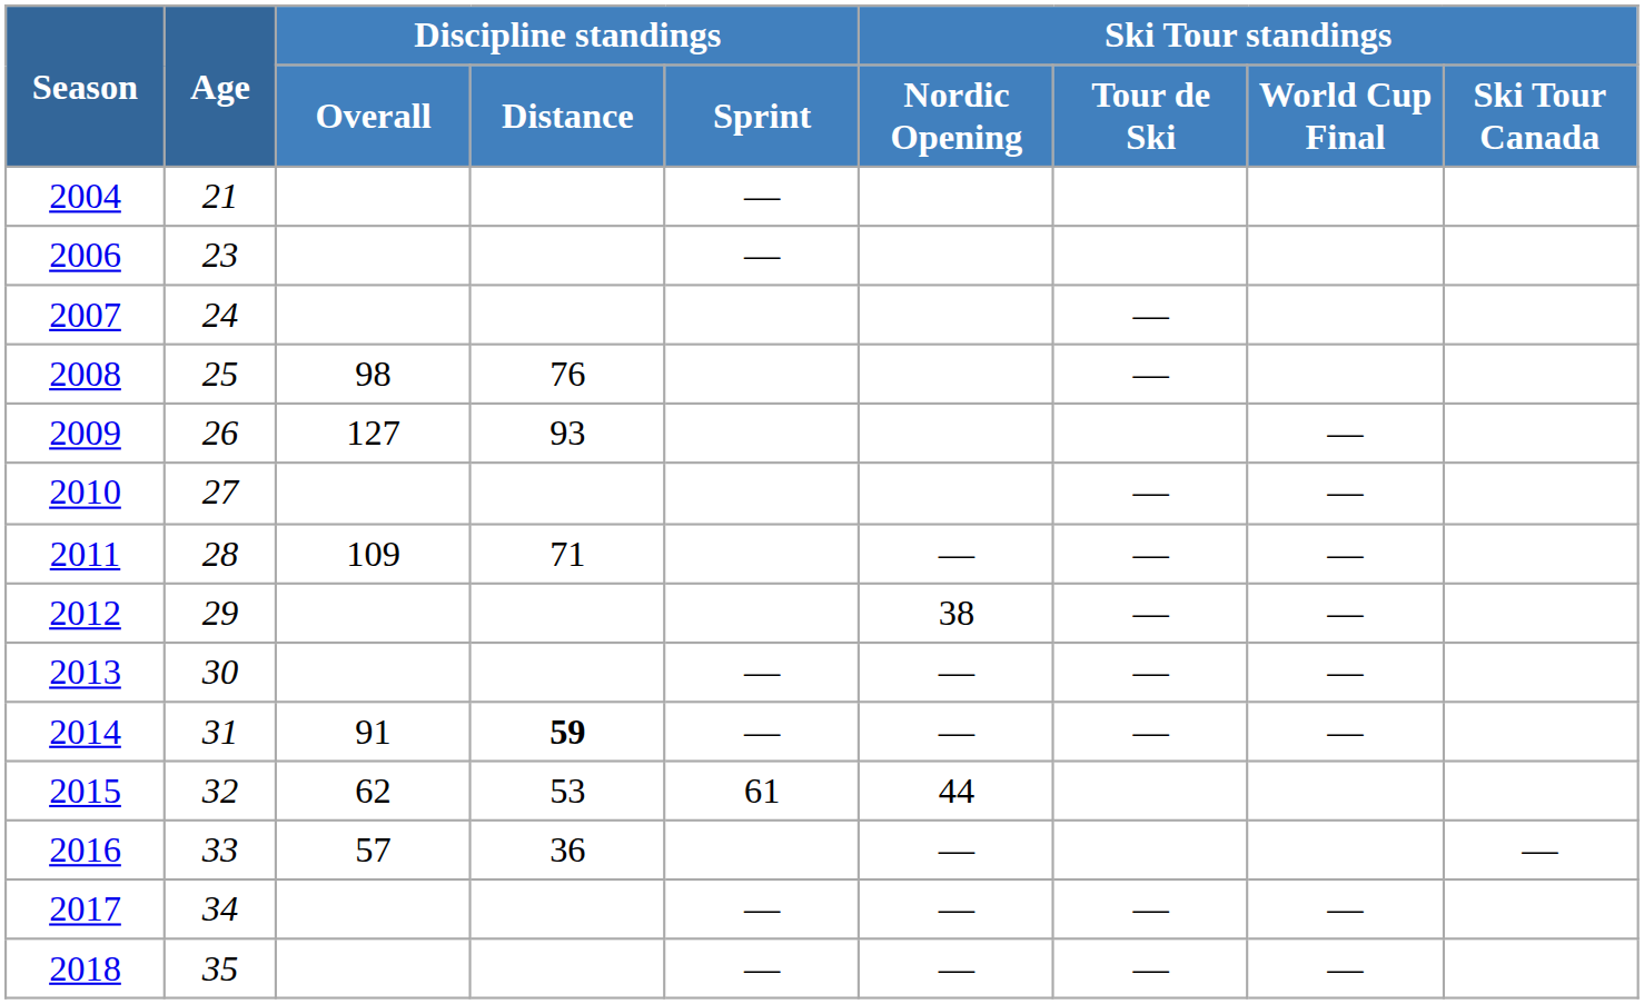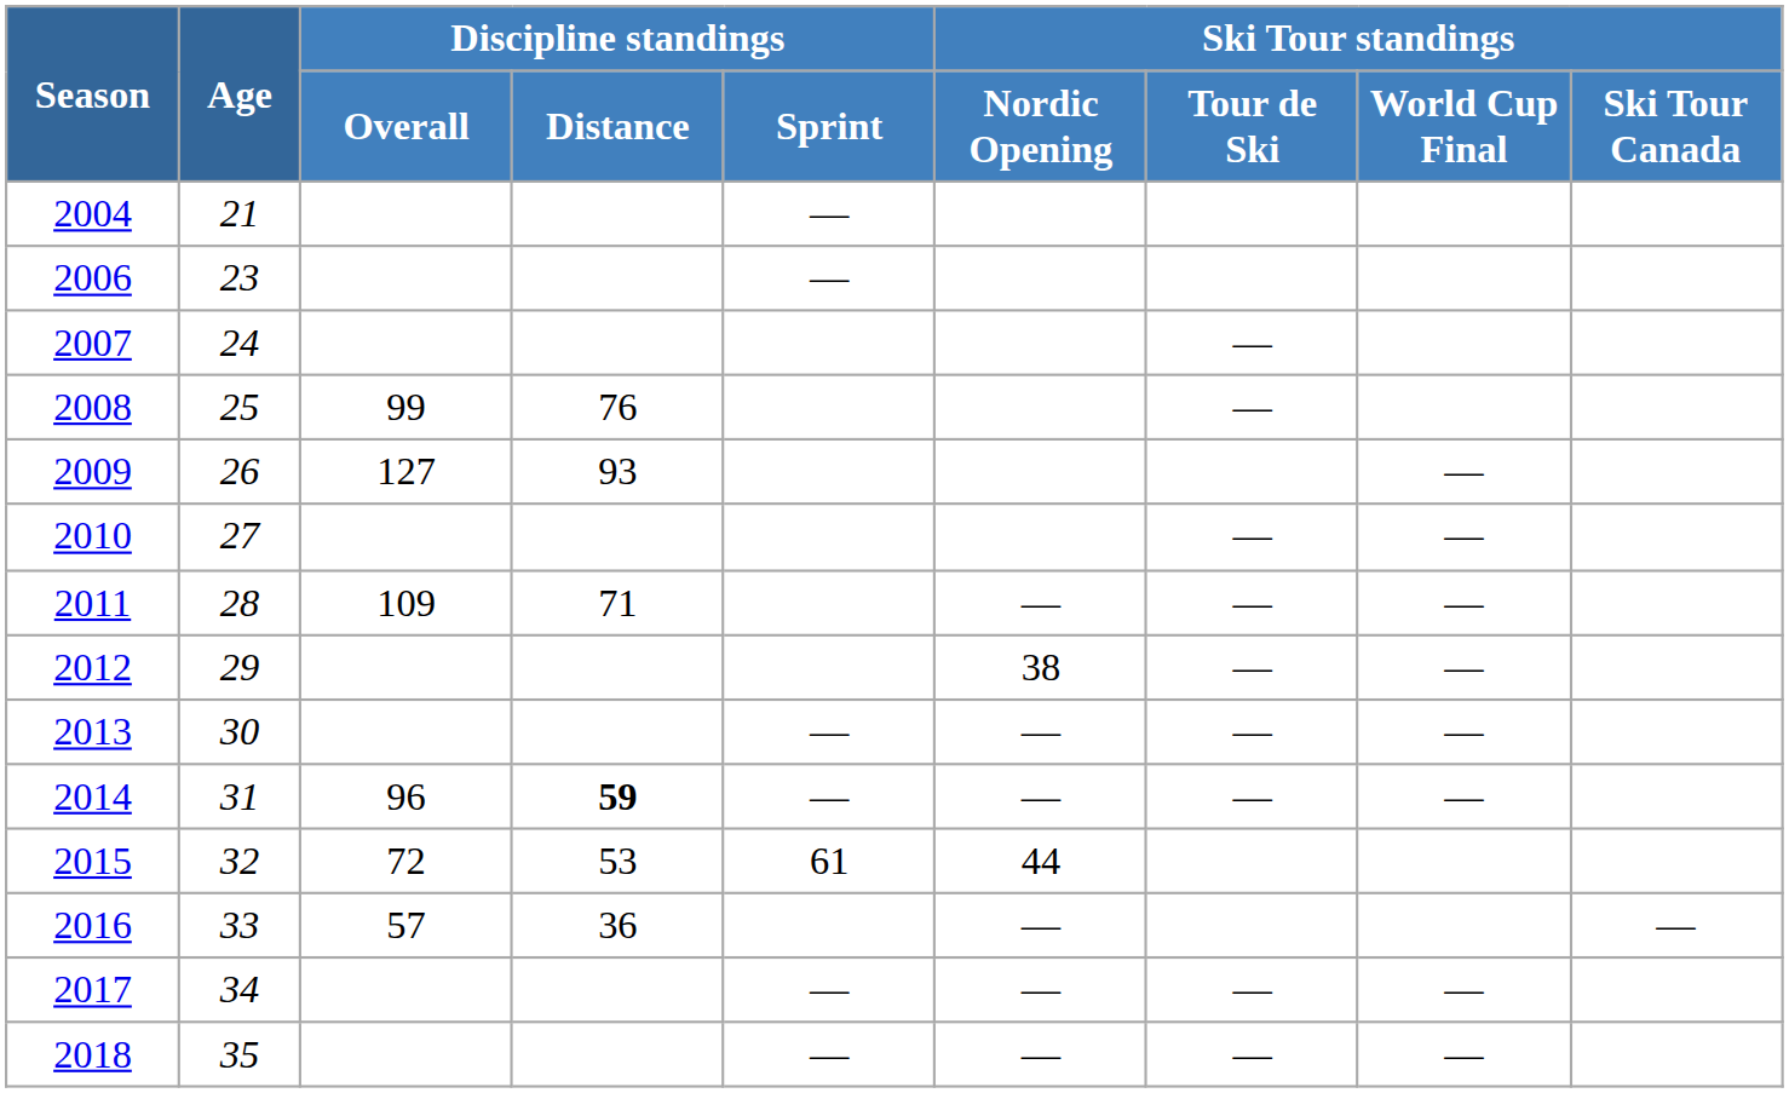2008 | Discipline standings / Overall: 98 -> 99
2014 | Discipline standings / Overall: 91 -> 96
2015 | Discipline standings / Overall: 62 -> 72
